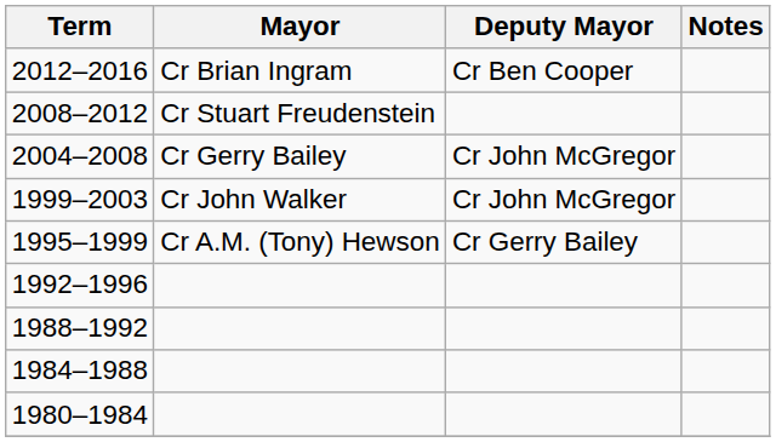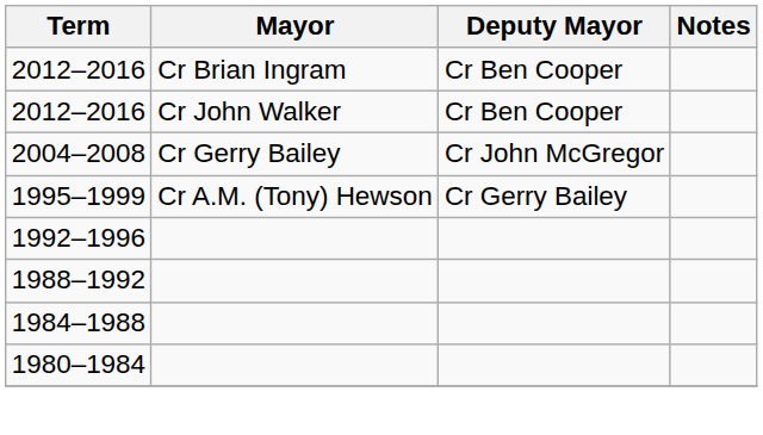+ row: 2012–2016 | Cr John Walker | Cr Ben Cooper
- row: 2008–2012 | Cr Stuart Freudenstein
- row: 1999–2003 | Cr John Walker | Cr John McGregor
